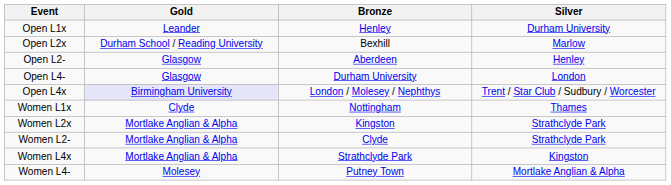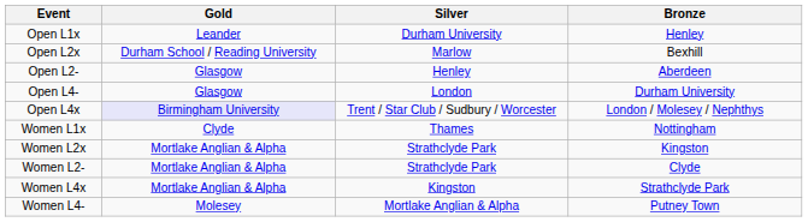columns swapped: Silver <-> Bronze
